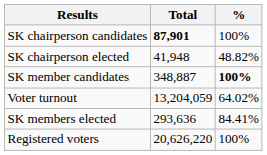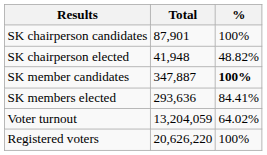SK chairperson candidates | Total: bold -> normal
SK member candidates | Total: 348,887 -> 347,887
rows swapped: SK members elected <-> Voter turnout
